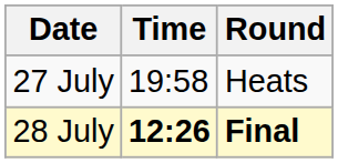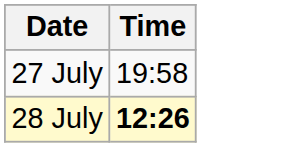- column: Round | Heats | Final
